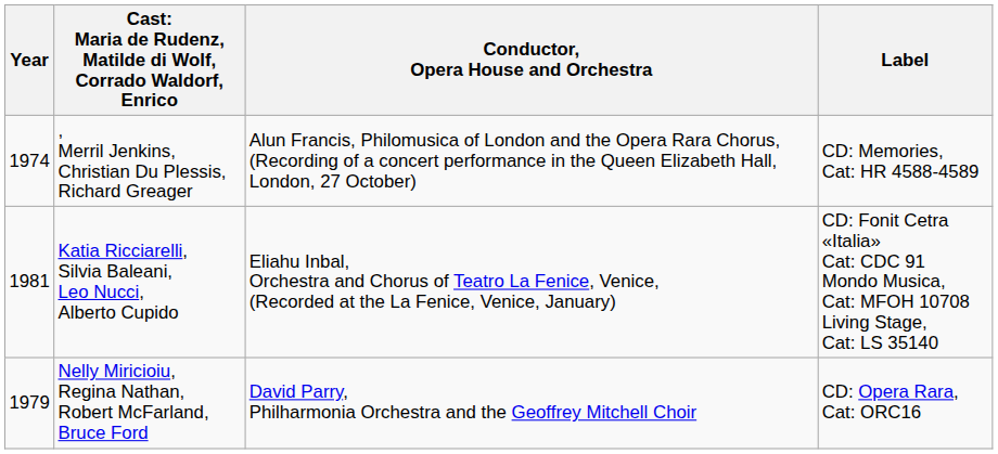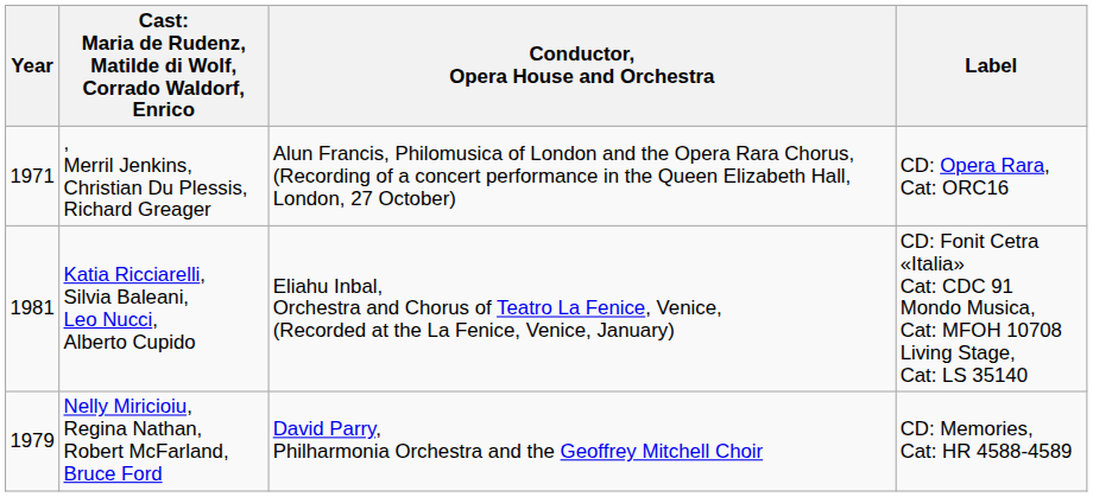, Merril Jenkins, Christian Du Plessis, Richard Greager | Year: 1974 -> 1971
, Merril Jenkins, Christian Du Plessis, Richard Greager | Label: CD: Memories, Cat: HR 4588-4589 -> CD: Opera Rara, Cat: ORC16
Nelly Miricioiu, Regina Nathan, Robert McFarland, Bruce Ford | Label: CD: Opera Rara, Cat: ORC16 -> CD: Memories, Cat: HR 4588-4589
